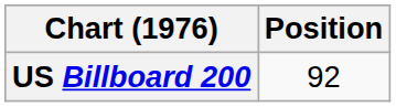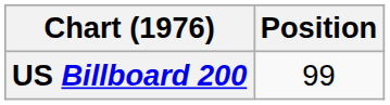US Billboard 200 | Position: 92 -> 99
